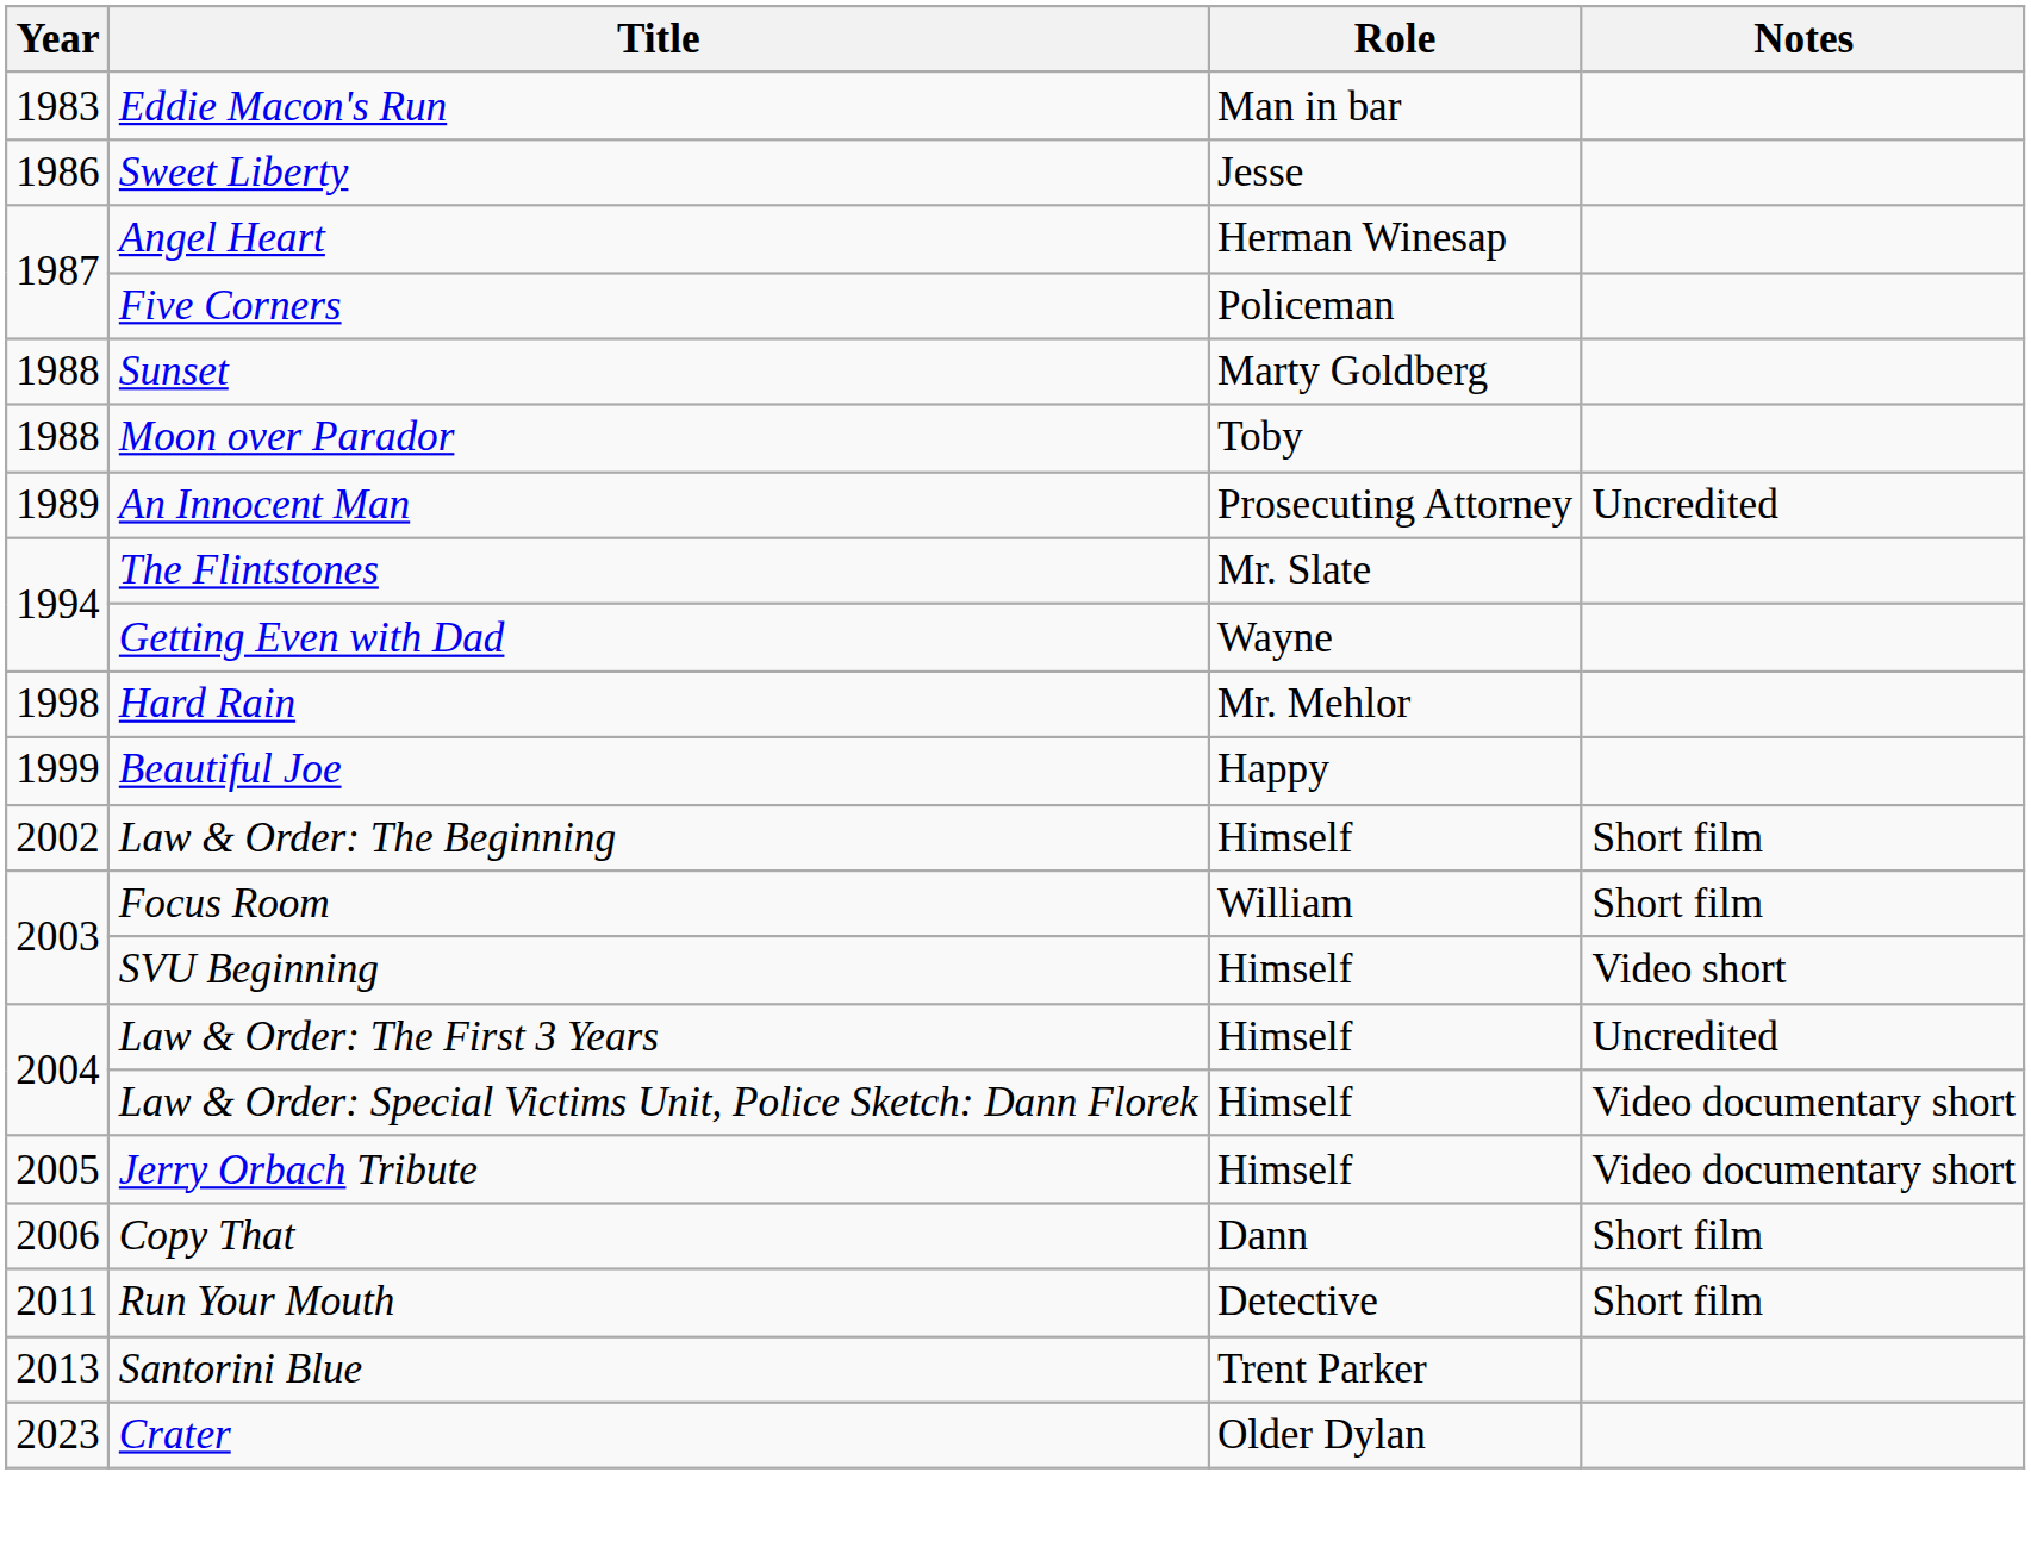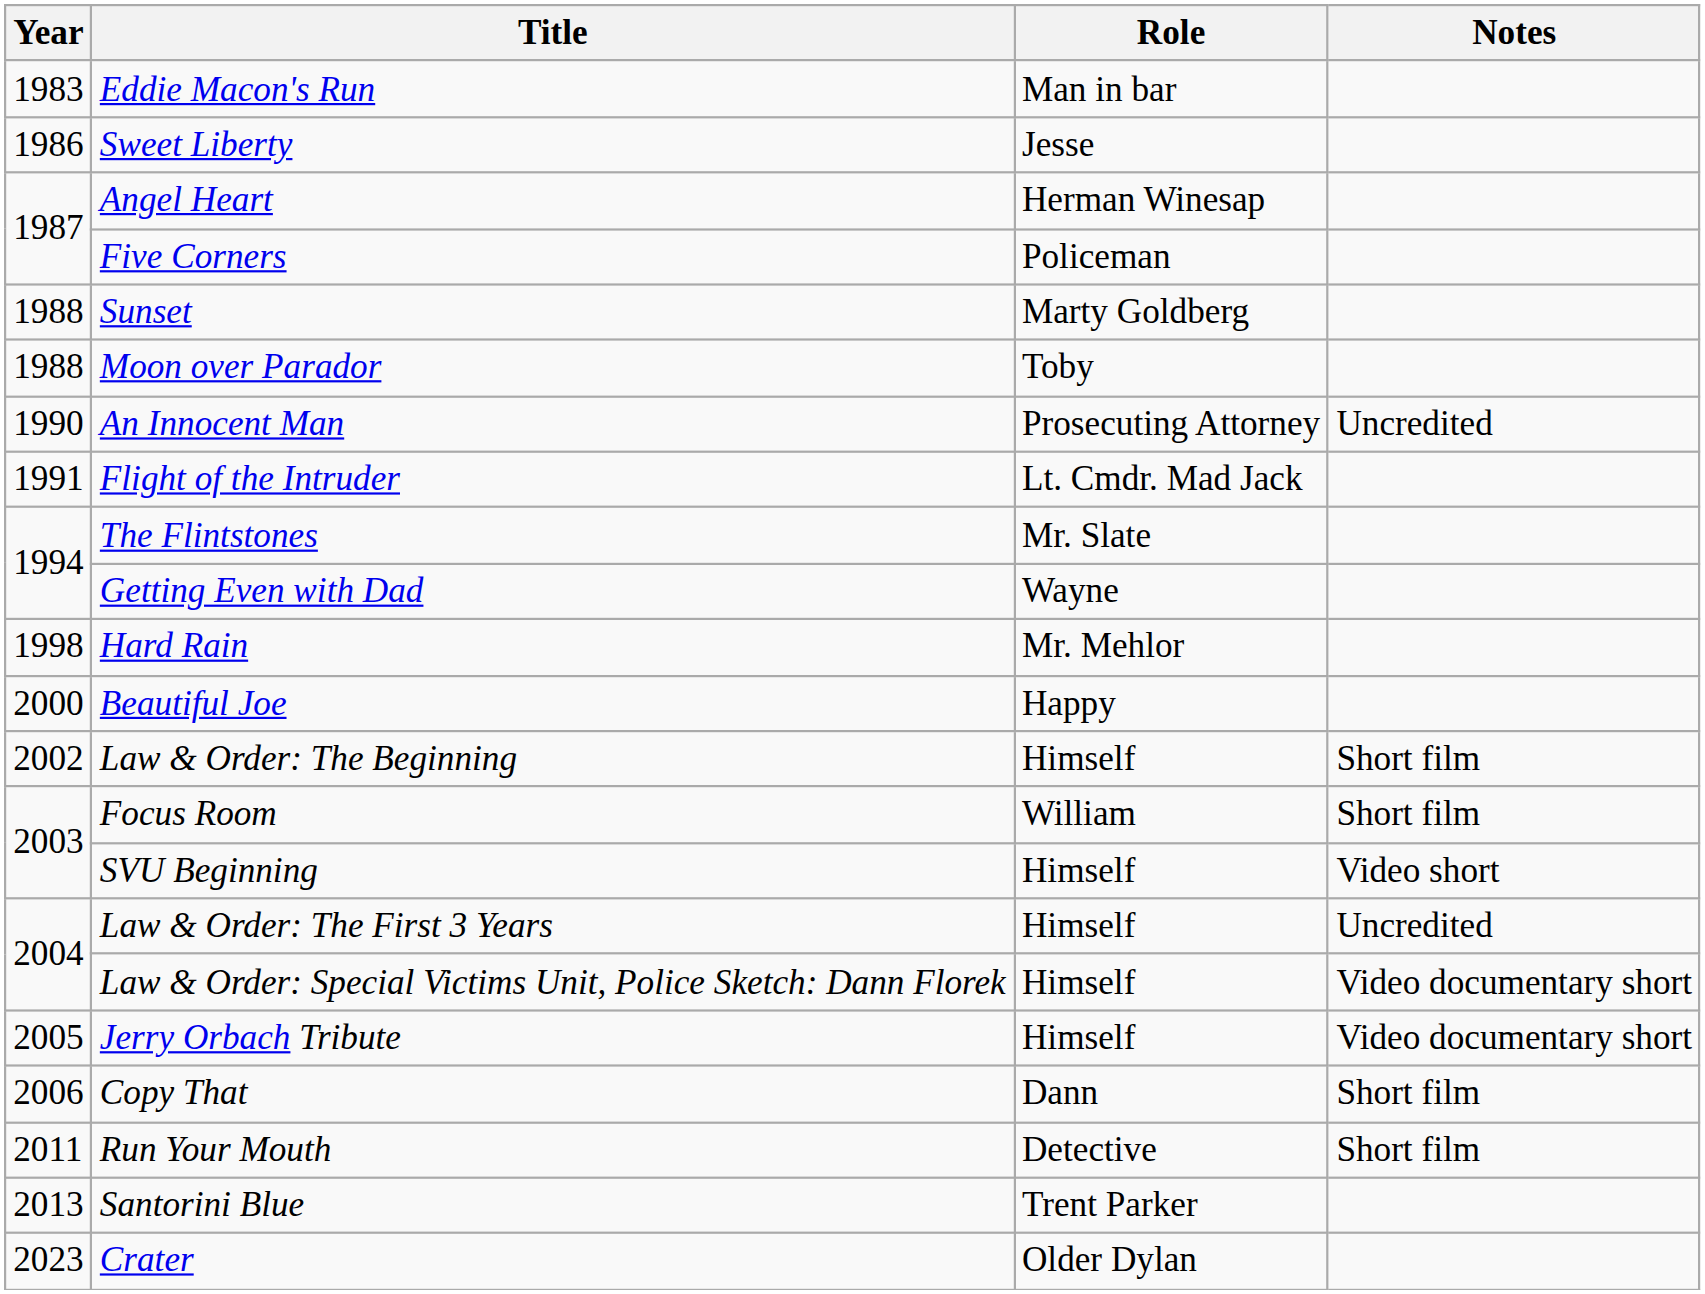An Innocent Man | Year: 1989 -> 1990
+ row: 1991 | Flight of the Intruder | Lt. Cmdr. Mad Jack
Beautiful Joe | Year: 1999 -> 2000
